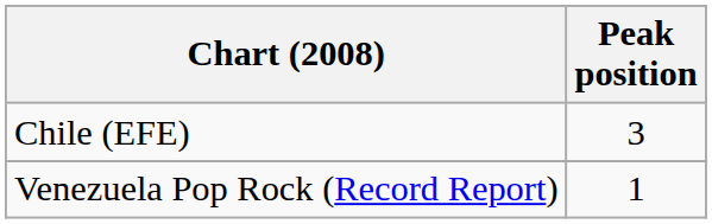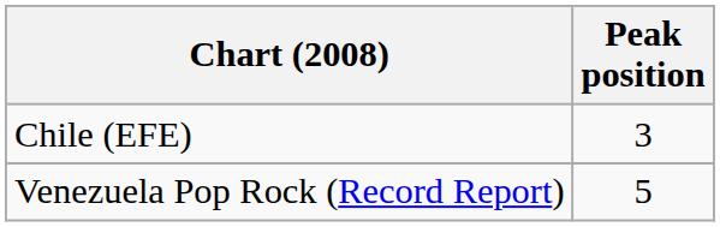Venezuela Pop Rock (Record Report) | Peak position: 1 -> 5
